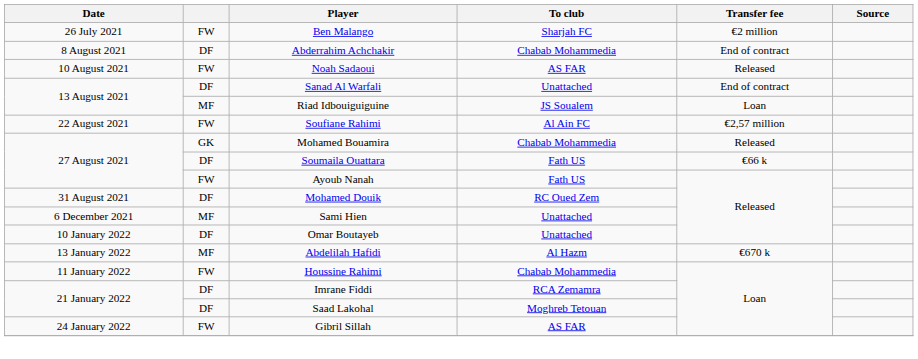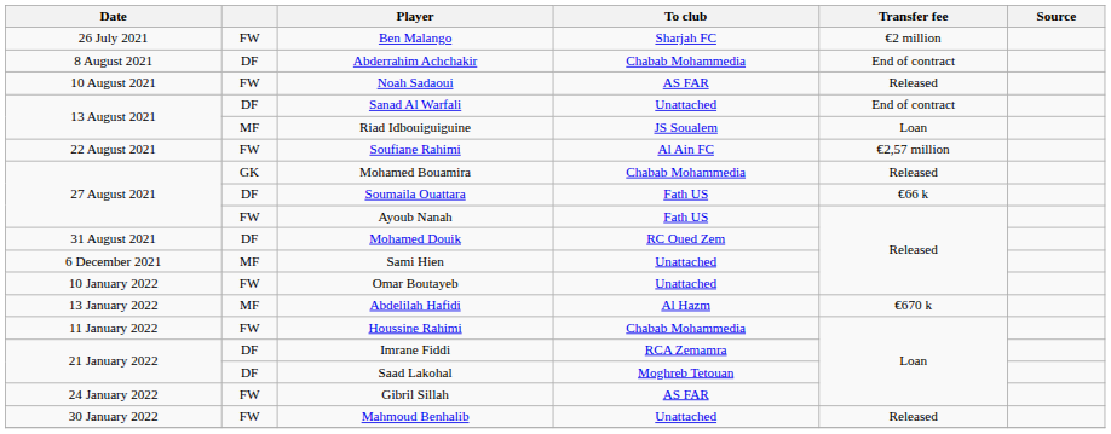Omar Boutayeb | column 2: DF -> FW
+ row: 30 January 2022 | FW | Mahmoud Benhalib | Unattached | Released
